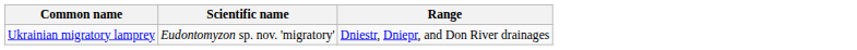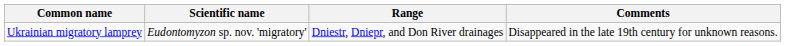+ column: Comments | Disappeared in the late 19th century for unknown reasons.
